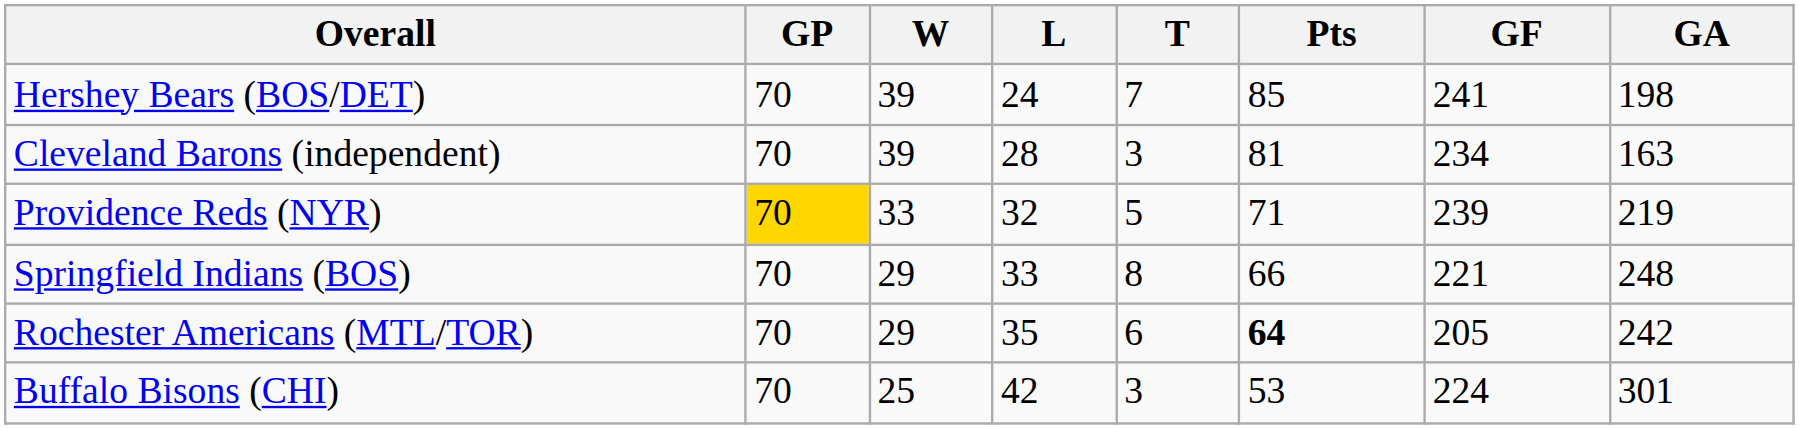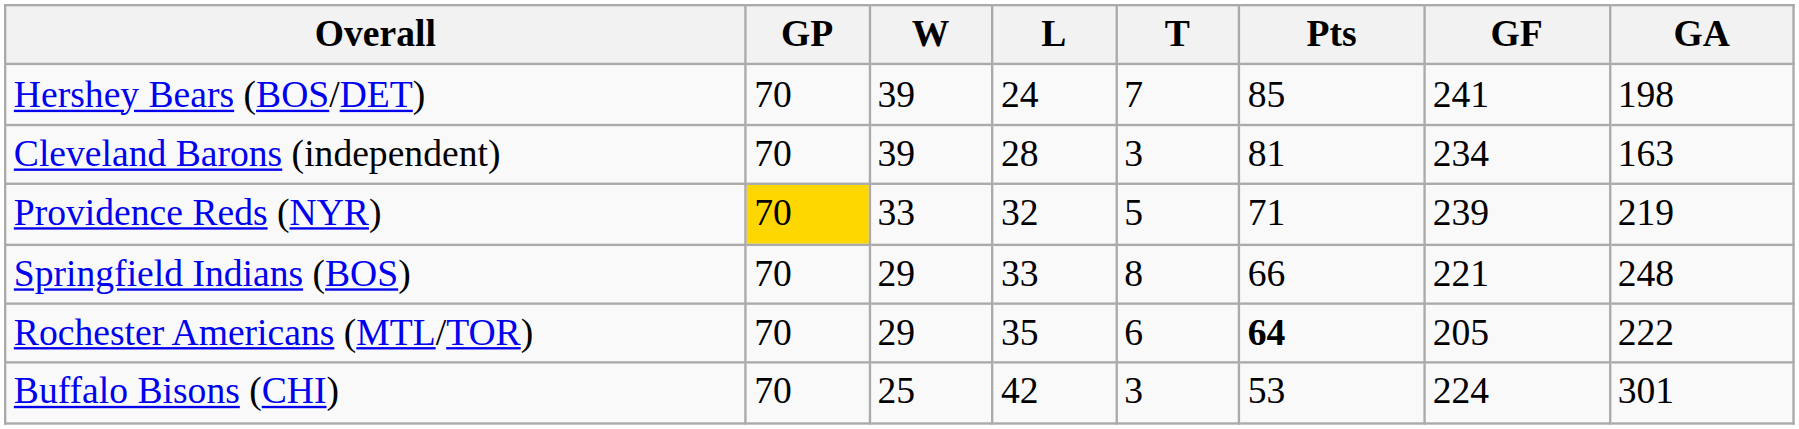Rochester Americans (MTL/TOR) | GA: 242 -> 222
